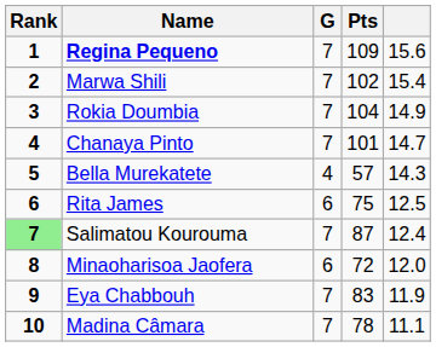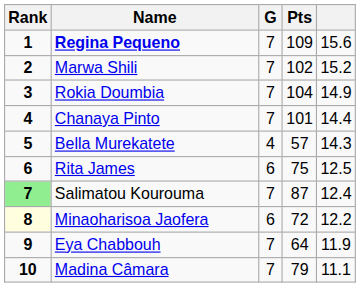Marwa Shili | column 5: 15.4 -> 15.2
Chanaya Pinto | column 5: 14.7 -> 14.4
Minaoharisoa Jaofera | Rank: no background -> lightyellow background
Minaoharisoa Jaofera | column 5: 12.0 -> 12.2
Eya Chabbouh | Pts: 83 -> 64
Madina Câmara | Pts: 78 -> 79
